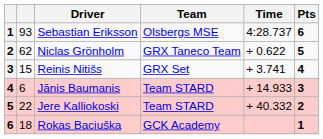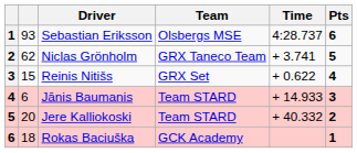Niclas Grönholm | Time: + 0.622 -> + 3.741
Reinis Nitišs | Time: + 3.741 -> + 0.622
Jere Kalliokoski | column 2: 22 -> 20
